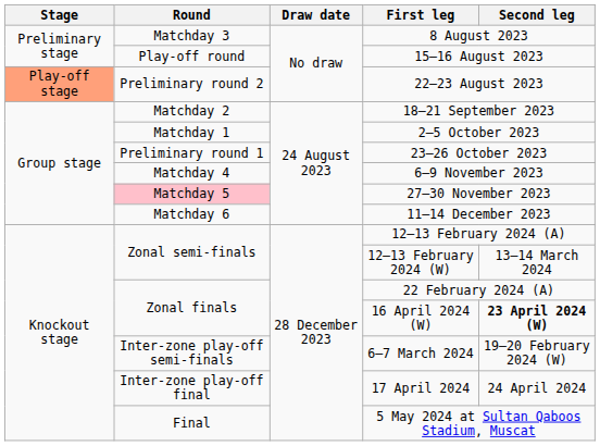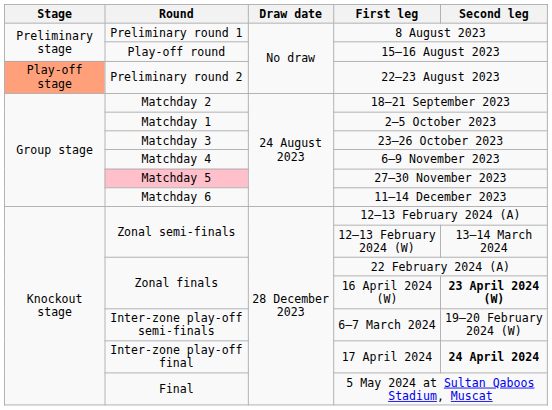8 August 2023 | Round: Matchday 3 -> Preliminary round 1
23–26 October 2023 | Round: Preliminary round 1 -> Matchday 3
17 April 2024 | Second leg: normal -> bold
